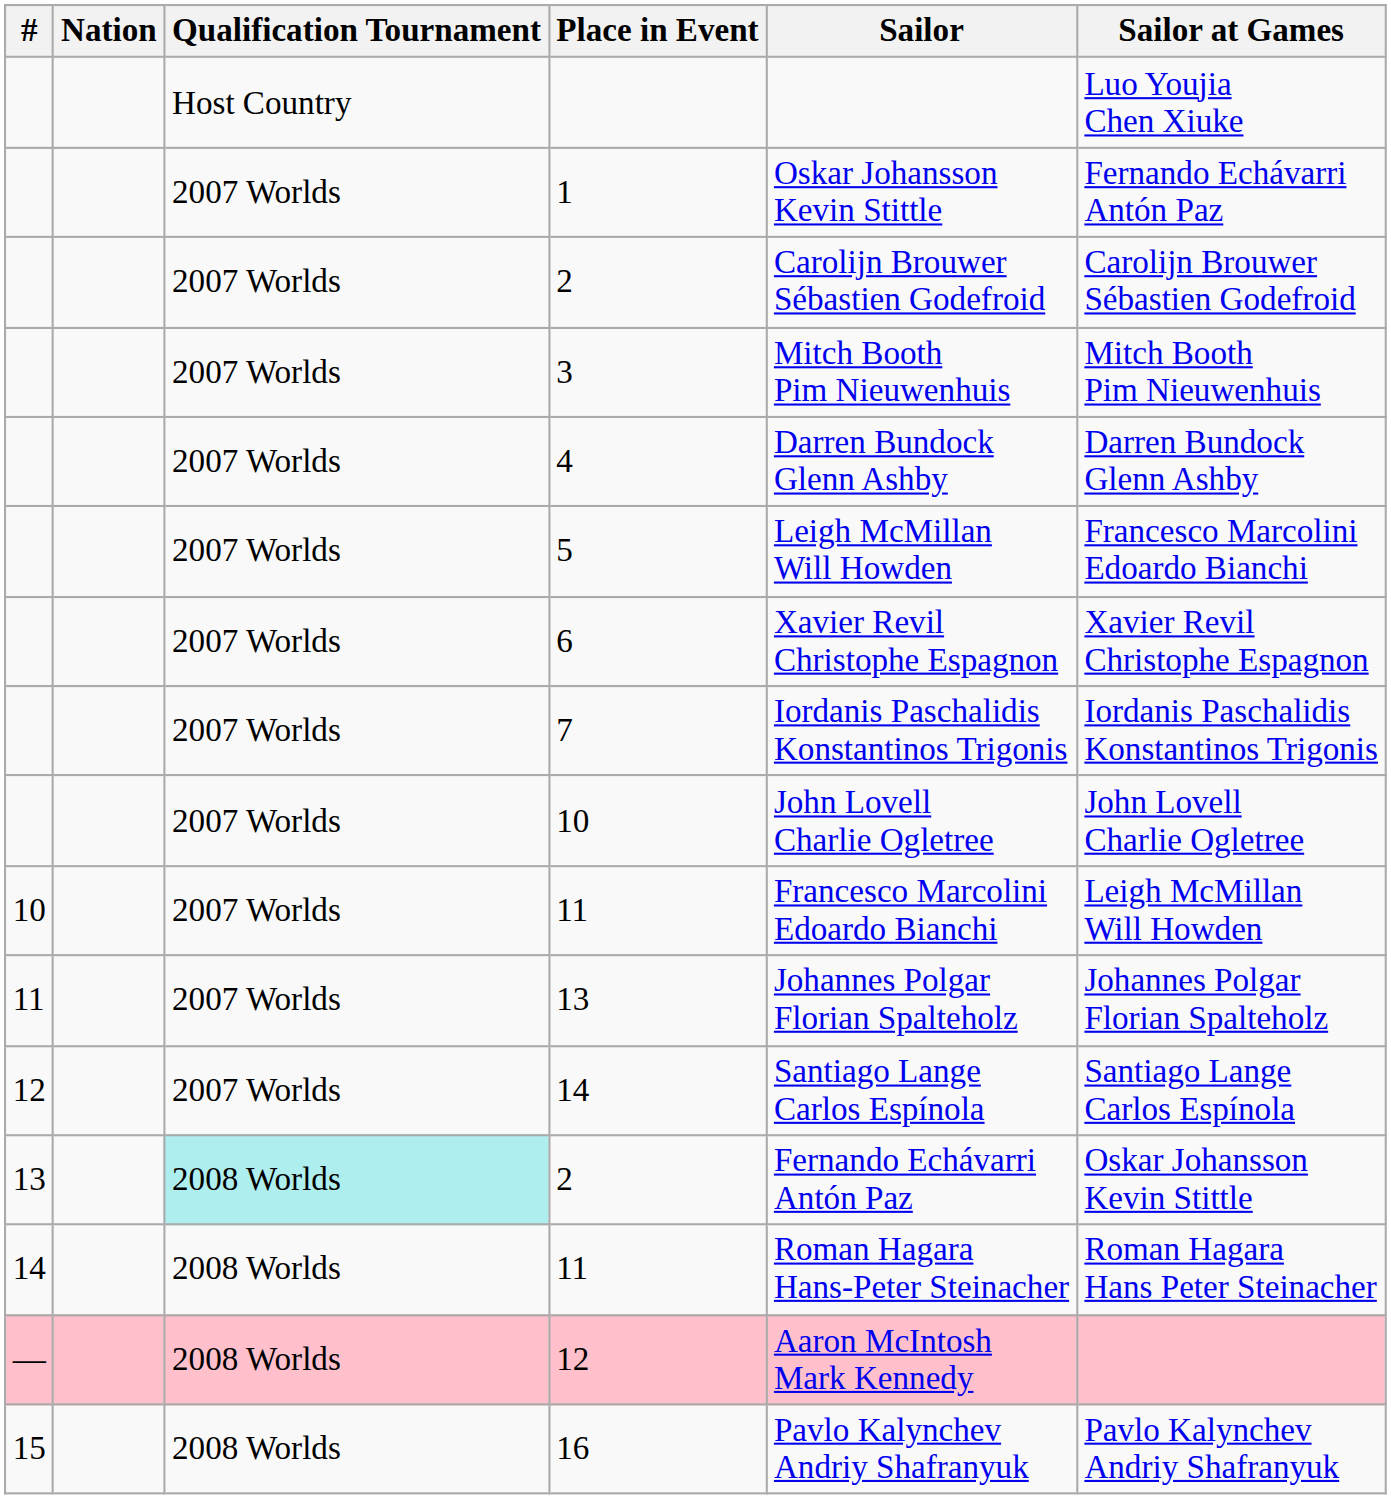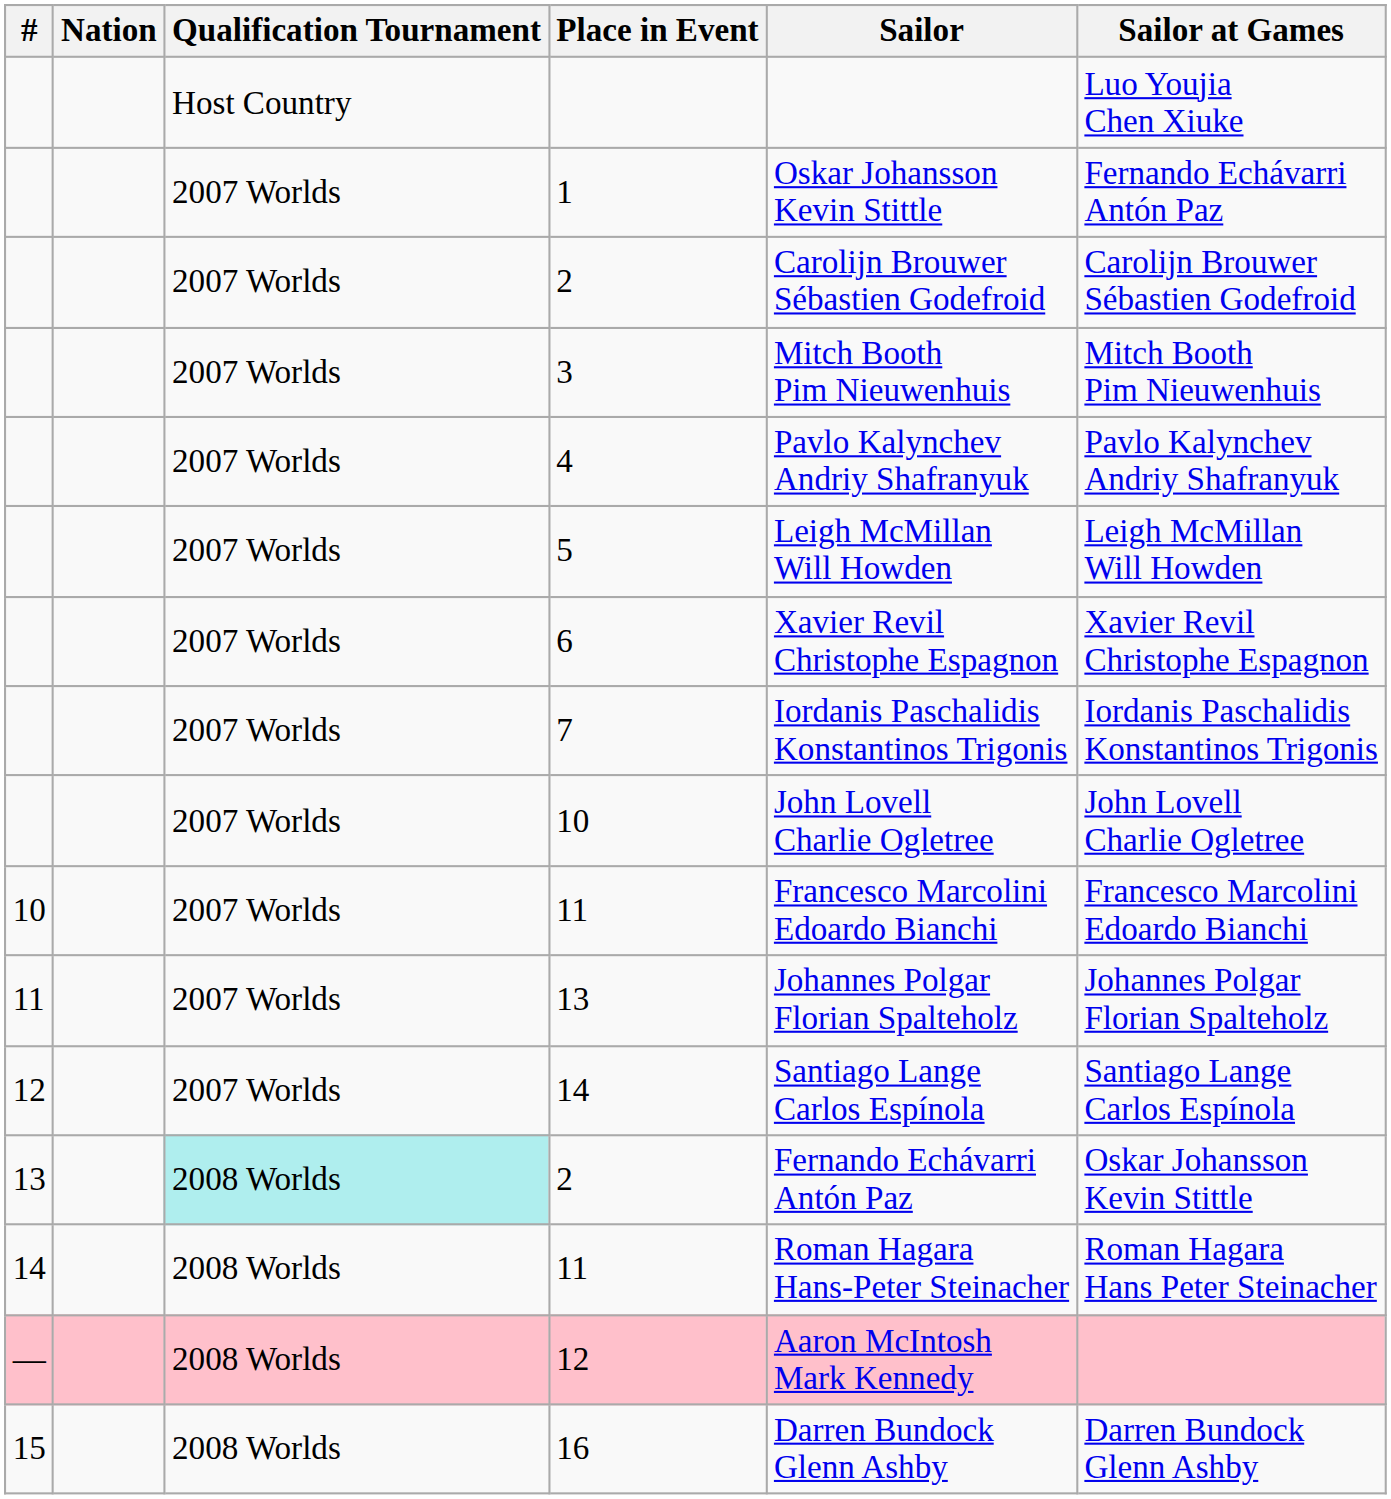4 | Sailor: Darren Bundock Glenn Ashby -> Pavlo Kalynchev Andriy Shafranyuk
4 | Sailor at Games: Darren Bundock Glenn Ashby -> Pavlo Kalynchev Andriy Shafranyuk
5 | Sailor at Games: Francesco Marcolini Edoardo Bianchi -> Leigh McMillan Will Howden
10 / 11 | Sailor at Games: Leigh McMillan Will Howden -> Francesco Marcolini Edoardo Bianchi
16 | Sailor: Pavlo Kalynchev Andriy Shafranyuk -> Darren Bundock Glenn Ashby
16 | Sailor at Games: Pavlo Kalynchev Andriy Shafranyuk -> Darren Bundock Glenn Ashby
